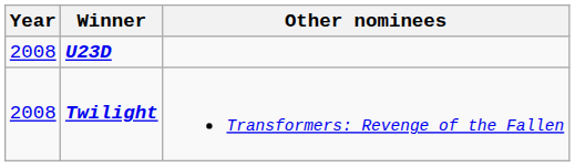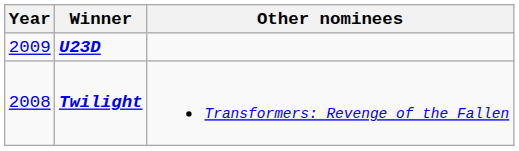U23D | Year: 2008 -> 2009
